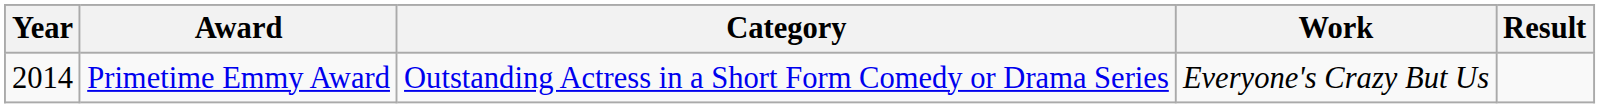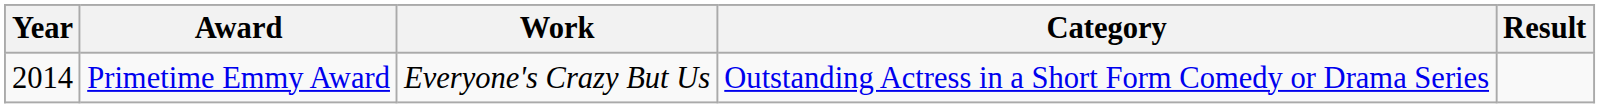columns swapped: Category <-> Work
